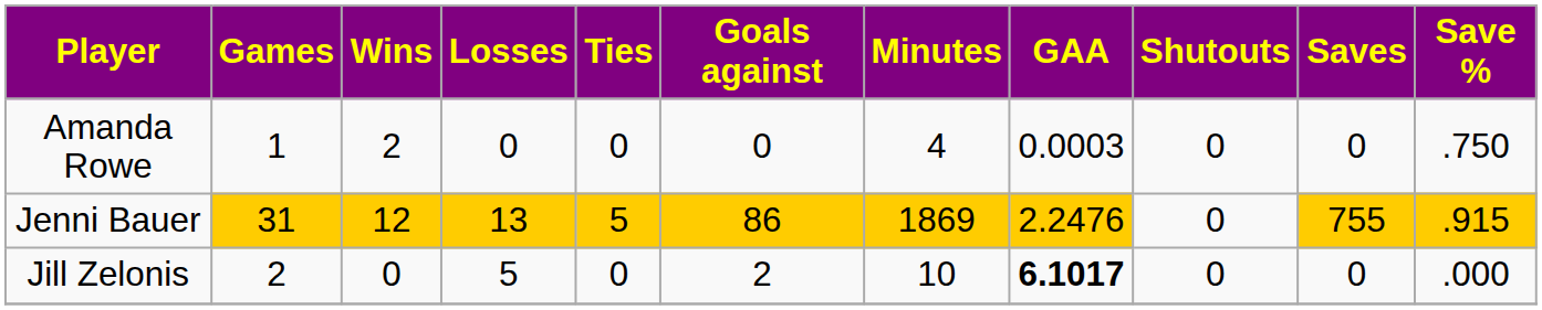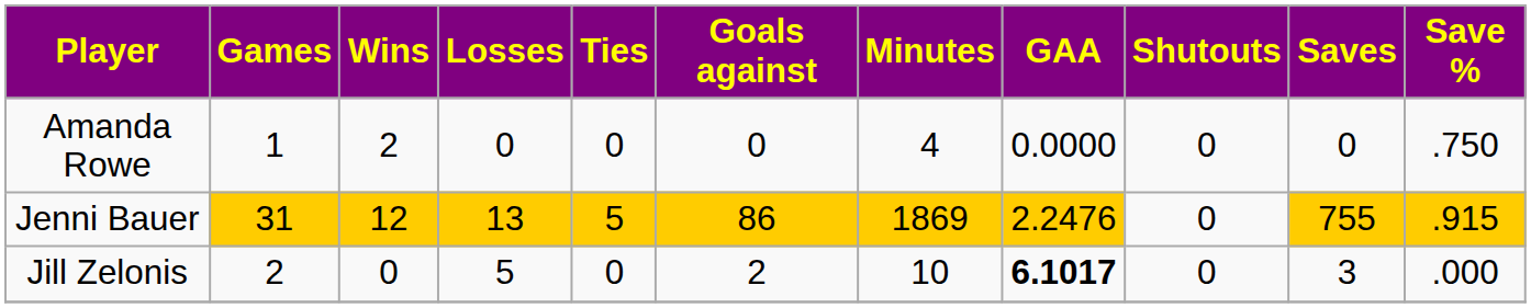Amanda Rowe | GAA: 0.0003 -> 0.0000
Jill Zelonis | Saves: 0 -> 3
